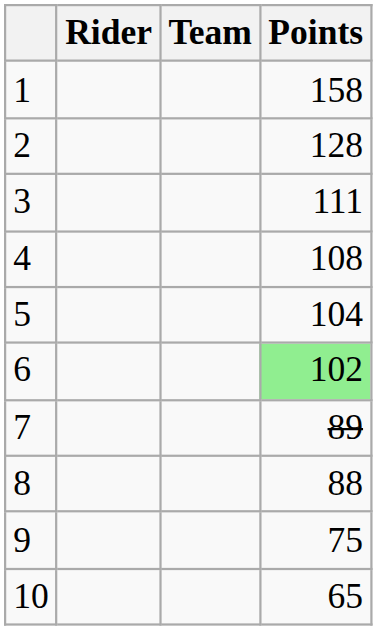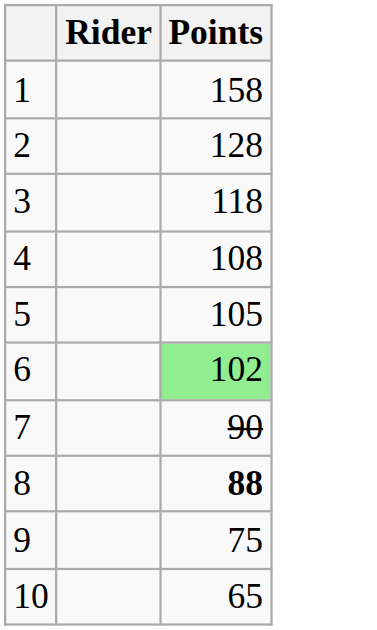- column: Team
3 | Points: 111 -> 118
5 | Points: 104 -> 105
7 | Points: 89 -> 90
8 | Points: normal -> bold
